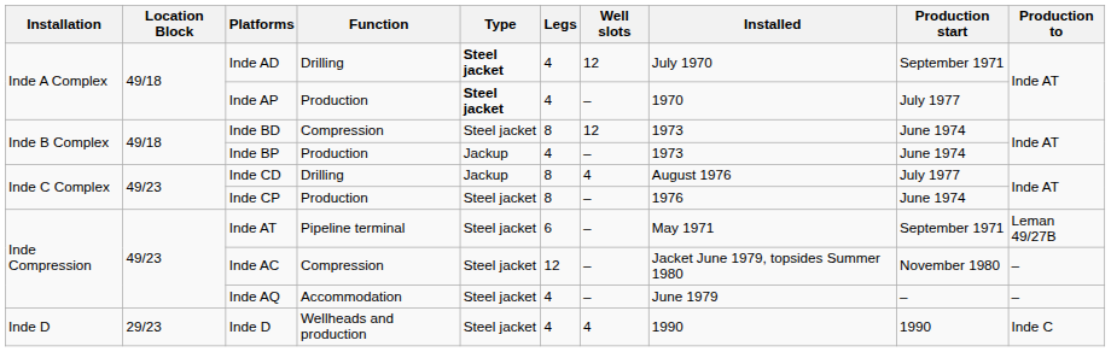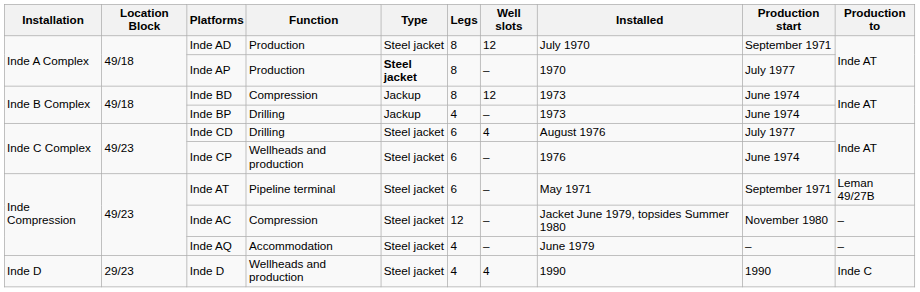Inde AD | Function: Drilling -> Production
Inde AD | Type: bold -> normal
Inde AD | Legs: 4 -> 8
Inde AP | Legs: 4 -> 8
Inde BD | Type: Steel jacket -> Jackup
Inde BP | Function: Production -> Drilling
Inde CD | Type: Jackup -> Steel jacket
Inde CD | Legs: 8 -> 6
Inde CP | Function: Production -> Wellheads and production
Inde CP | Legs: 8 -> 6
